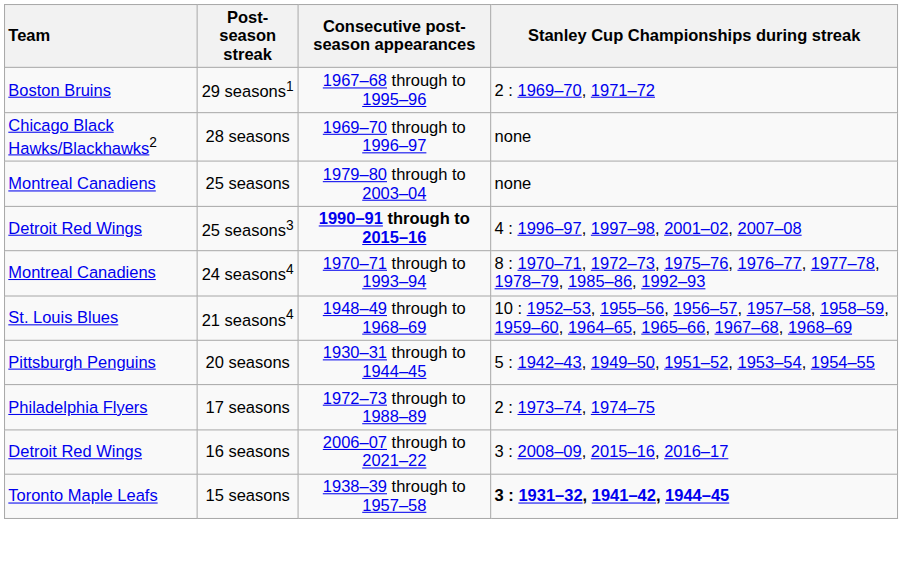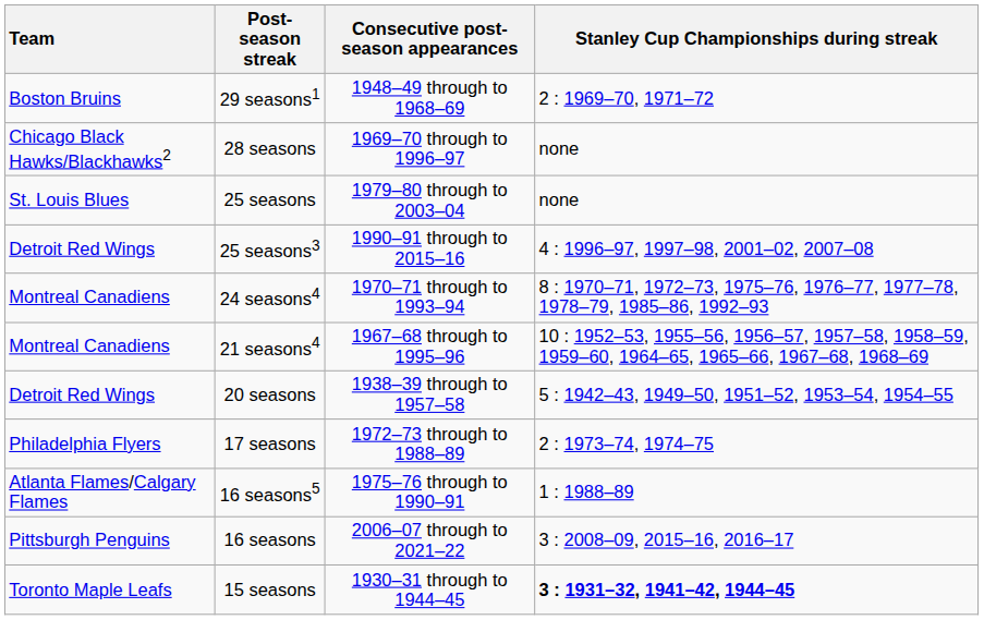29 seasons1 | Consecutive post-season appearances: 1967–68 through to 1995–96 -> 1948–49 through to 1968–69
25 seasons | Team: Montreal Canadiens -> St. Louis Blues
25 seasons3 | Consecutive post-season appearances: bold -> normal
21 seasons4 | Team: St. Louis Blues -> Montreal Canadiens
21 seasons4 | Consecutive post-season appearances: 1948–49 through to 1968–69 -> 1967–68 through to 1995–96
20 seasons | Team: Pittsburgh Penguins -> Detroit Red Wings
20 seasons | Consecutive post-season appearances: 1930–31 through to 1944–45 -> 1938–39 through to 1957–58
+ row: Atlanta Flames/Calgary Flames | 16 seasons5 | 1975–76 through to 1990–91 | 1 : 1988–89
16 seasons | Team: Detroit Red Wings -> Pittsburgh Penguins
15 seasons | Consecutive post-season appearances: 1938–39 through to 1957–58 -> 1930–31 through to 1944–45
